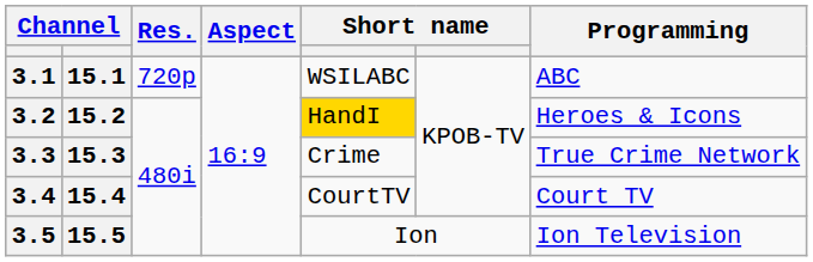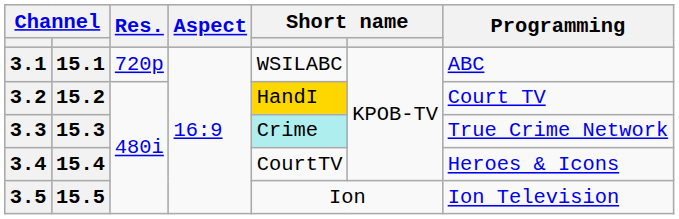3.2 | Programming: Heroes & Icons -> Court TV
3.3 | column 5: no background -> paleturquoise background
3.4 | Programming: Court TV -> Heroes & Icons
